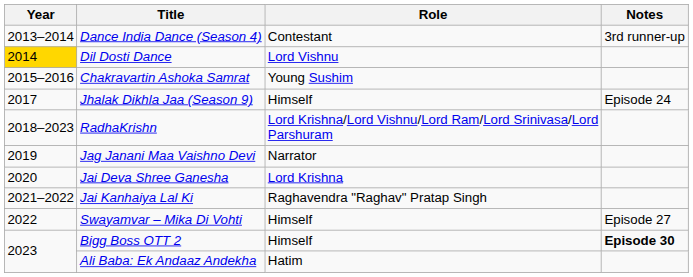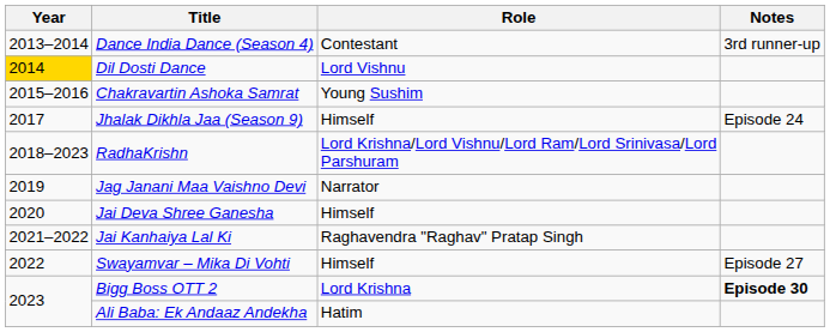Jai Deva Shree Ganesha | Role: Lord Krishna -> Himself
Bigg Boss OTT 2 | Role: Himself -> Lord Krishna
